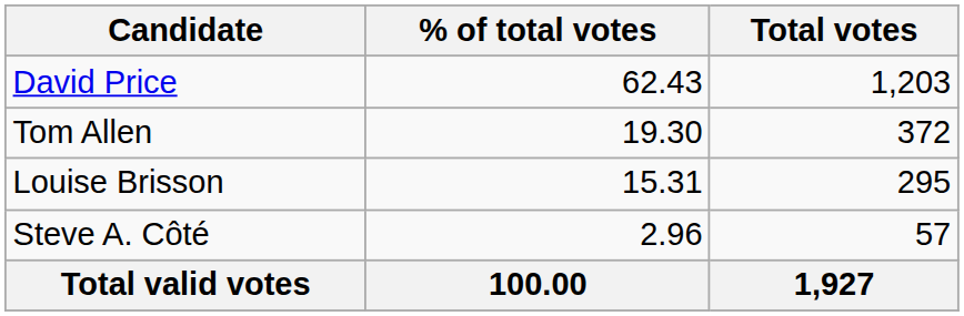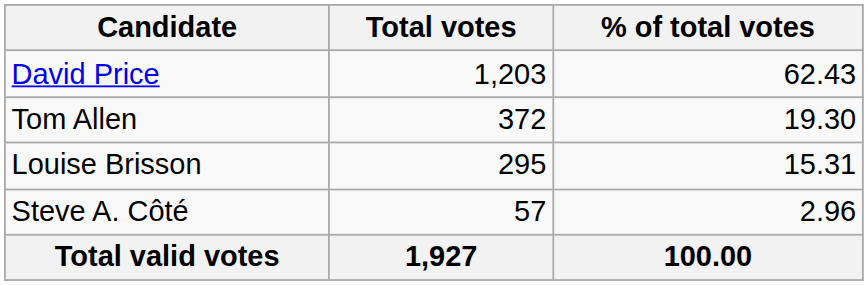columns swapped: Total votes <-> % of total votes
